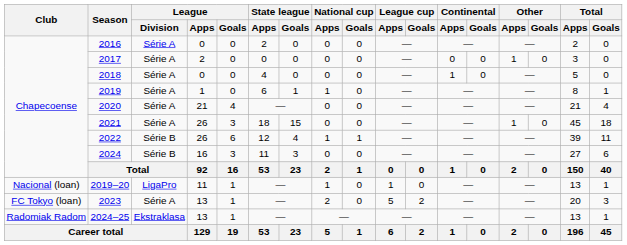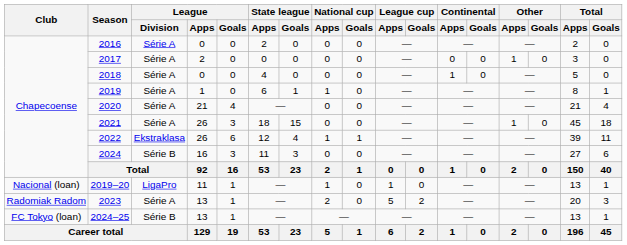2022 | League / Division: Série B -> Ekstraklasa
2023 | Club: FC Tokyo (loan) -> Radomiak Radom
2024–25 | Club: Radomiak Radom -> FC Tokyo (loan)
2024–25 | League / Division: Ekstraklasa -> Série B
